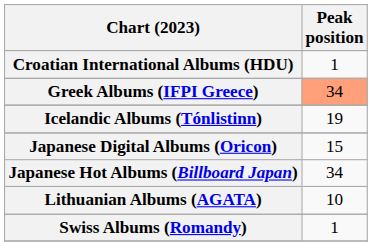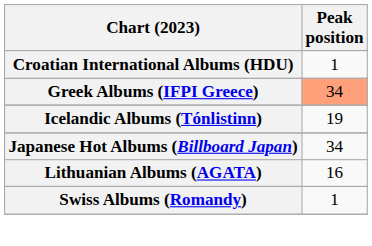- row: Japanese Digital Albums (Oricon) | 15
Lithuanian Albums (AGATA) | Peak position: 10 -> 16
